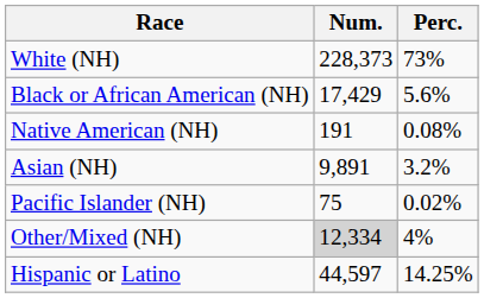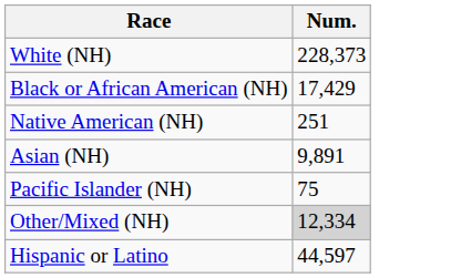- column: Perc. | 73% | 5.6% | 0.08% | 3.2% | 0.02% | 4% | 14.25%
Native American (NH) | Num.: 191 -> 251
